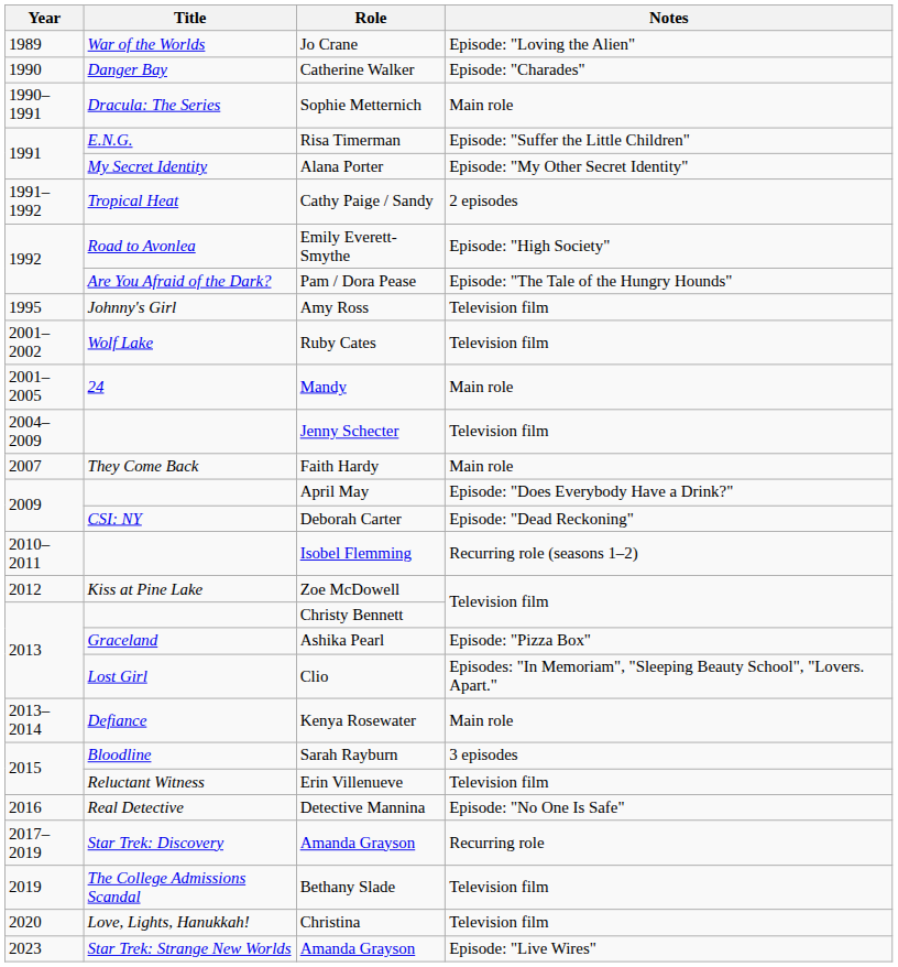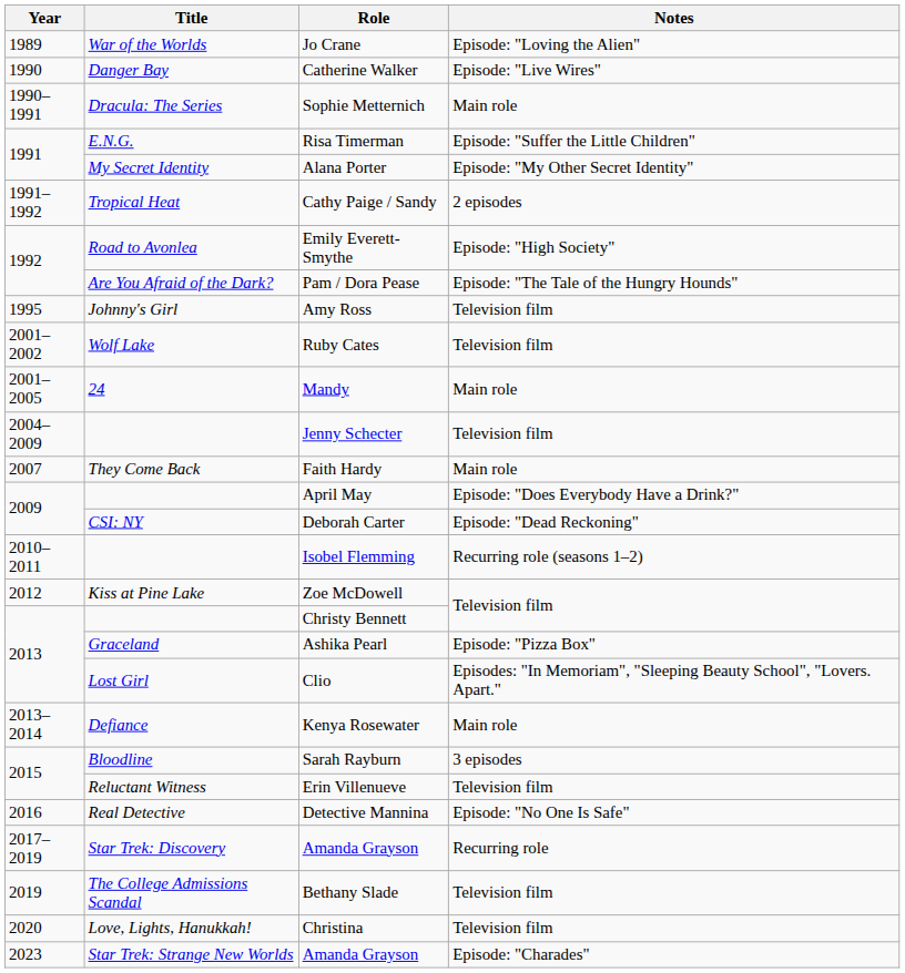Catherine Walker | Notes: Episode: "Charades" -> Episode: "Live Wires"
Star Trek: Strange New Worlds / Amanda Grayson | Notes: Episode: "Live Wires" -> Episode: "Charades"
